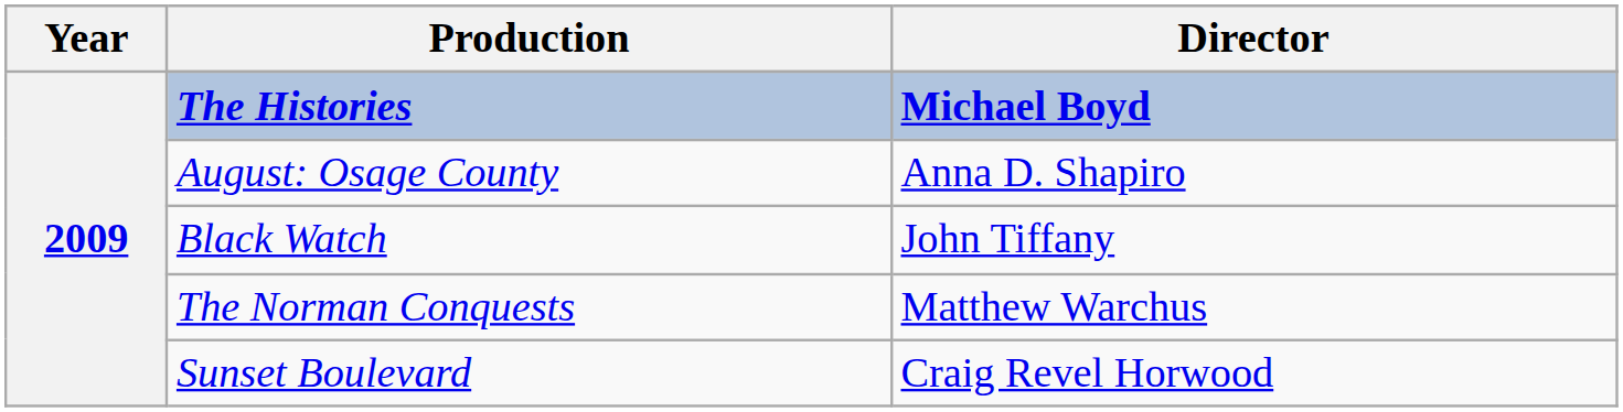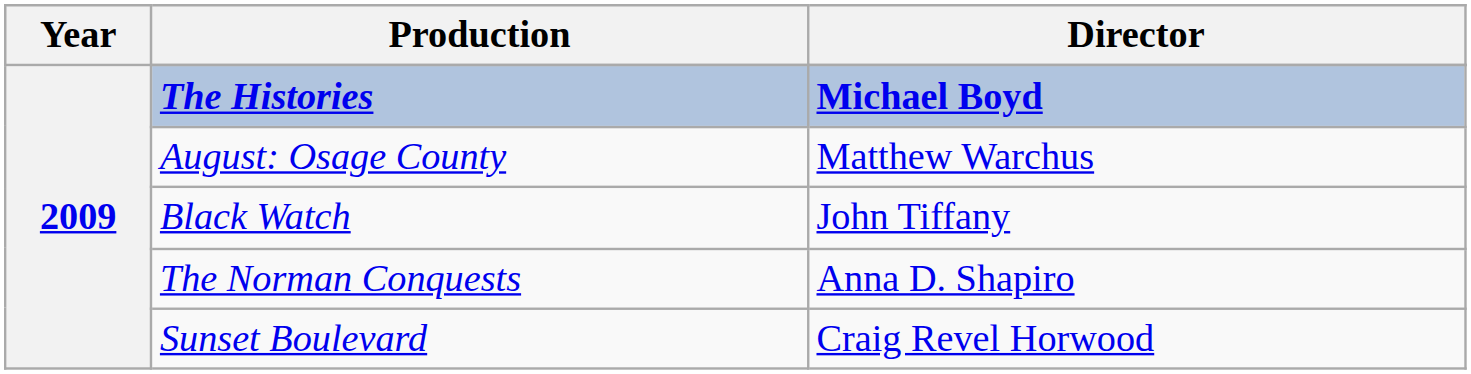August: Osage County | Director: Anna D. Shapiro -> Matthew Warchus
The Norman Conquests | Director: Matthew Warchus -> Anna D. Shapiro
